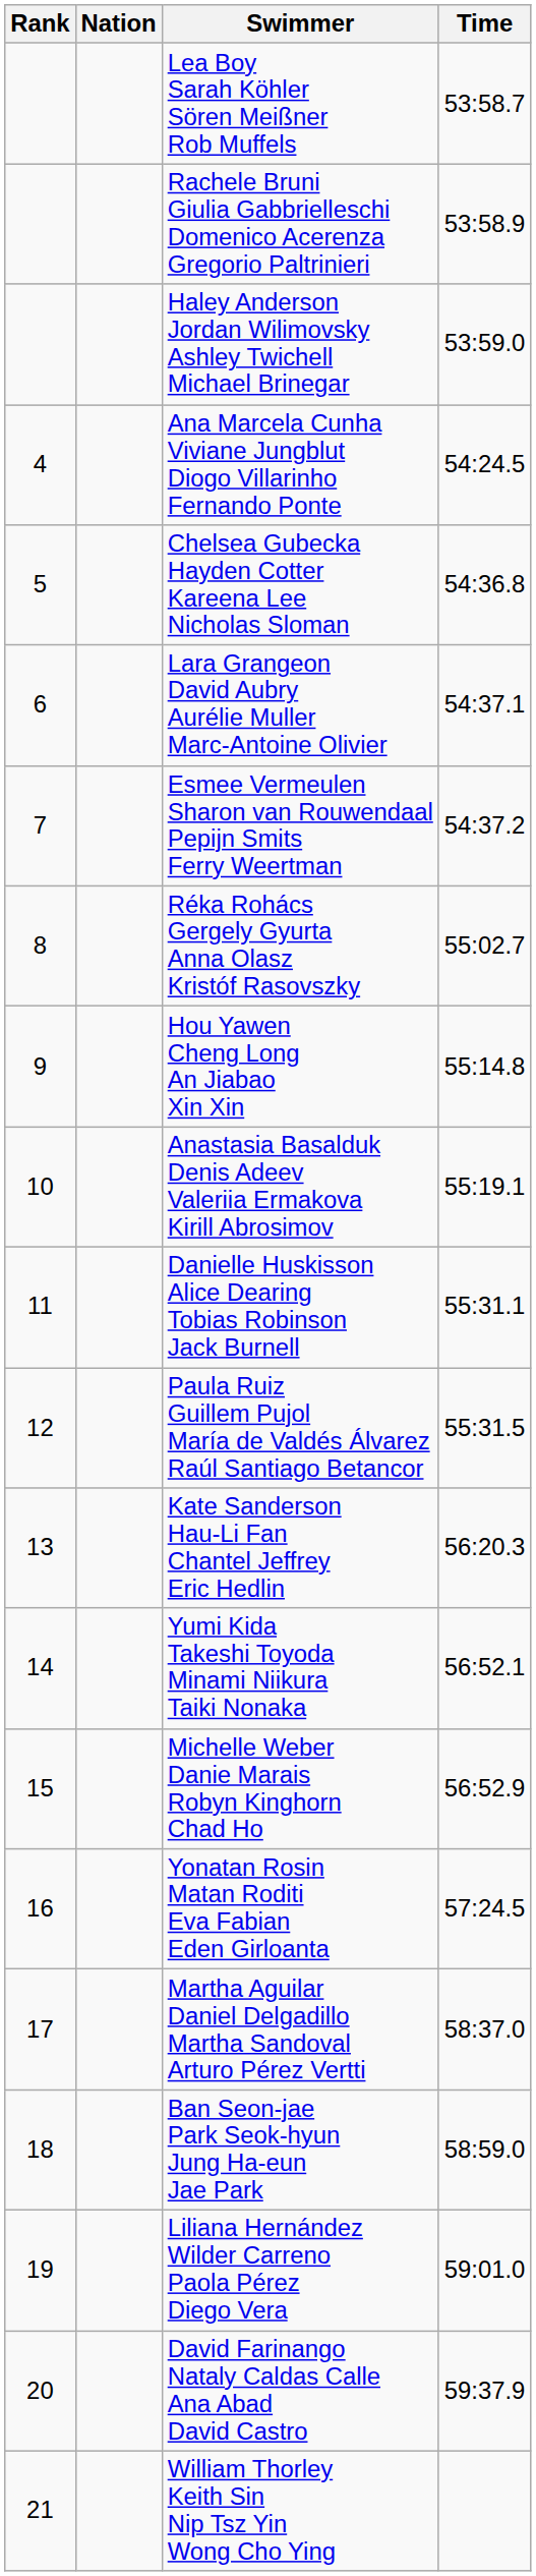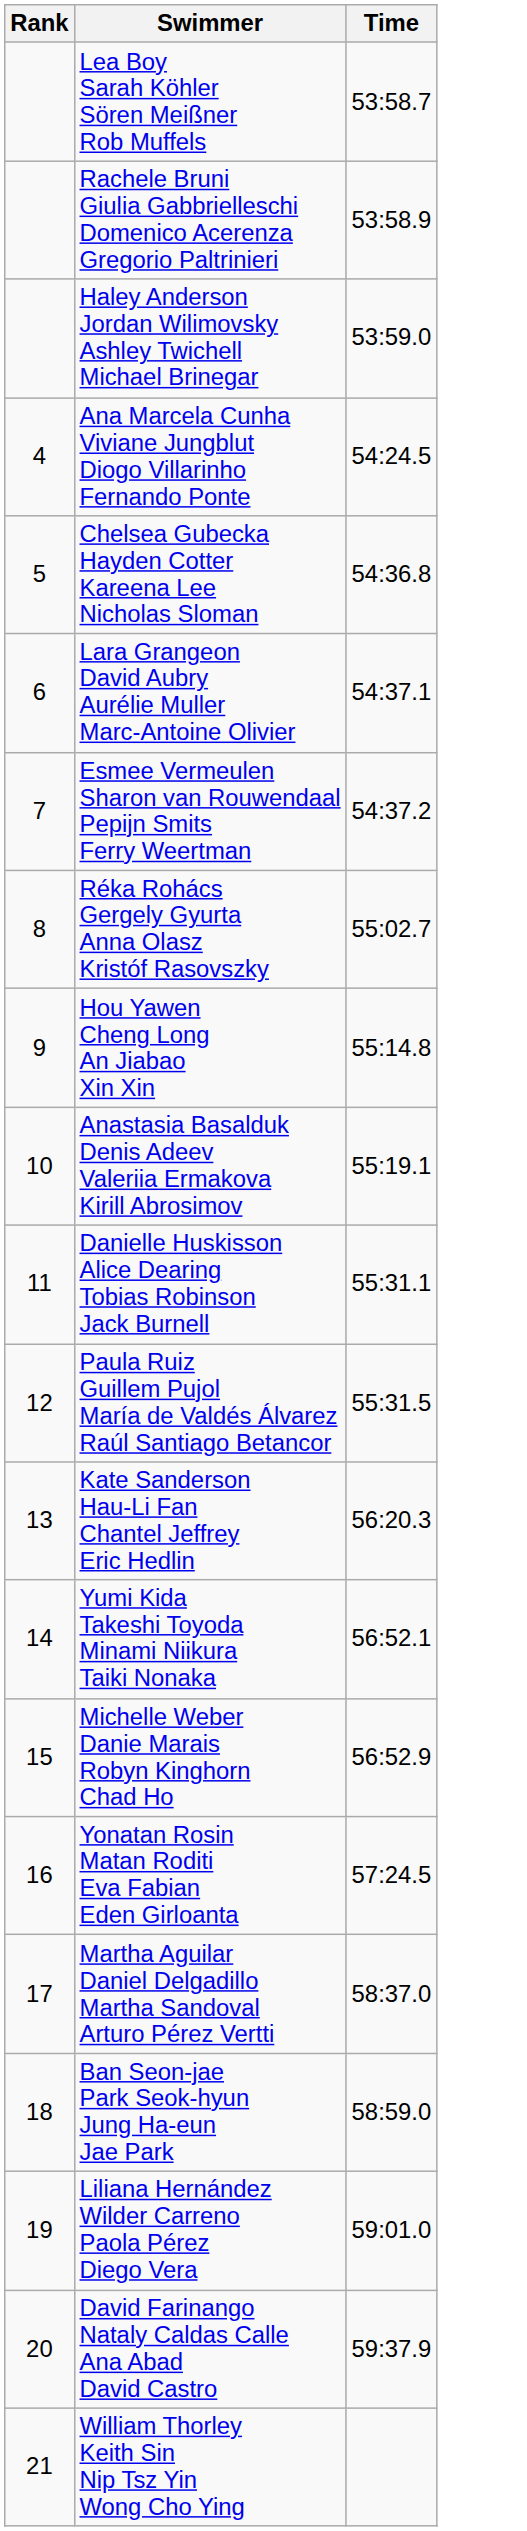- column: Nation
